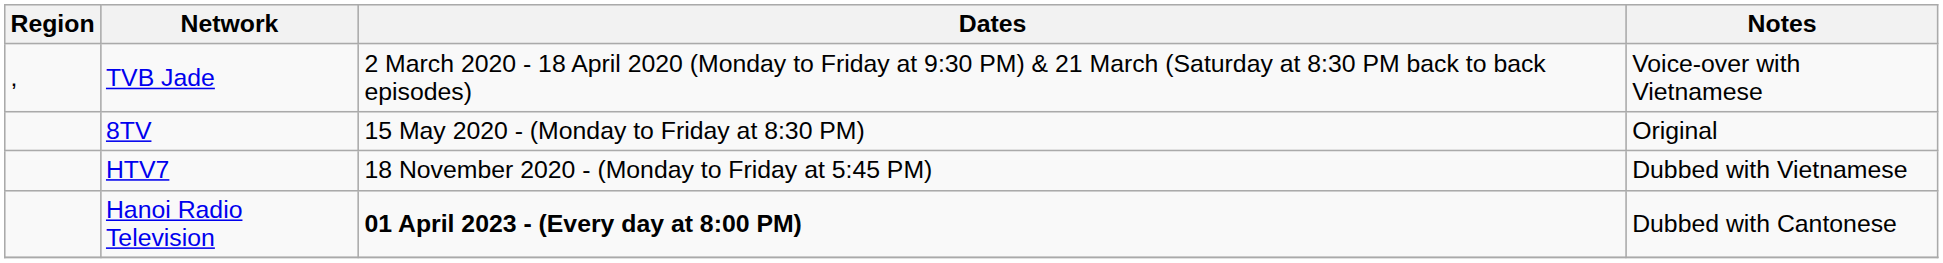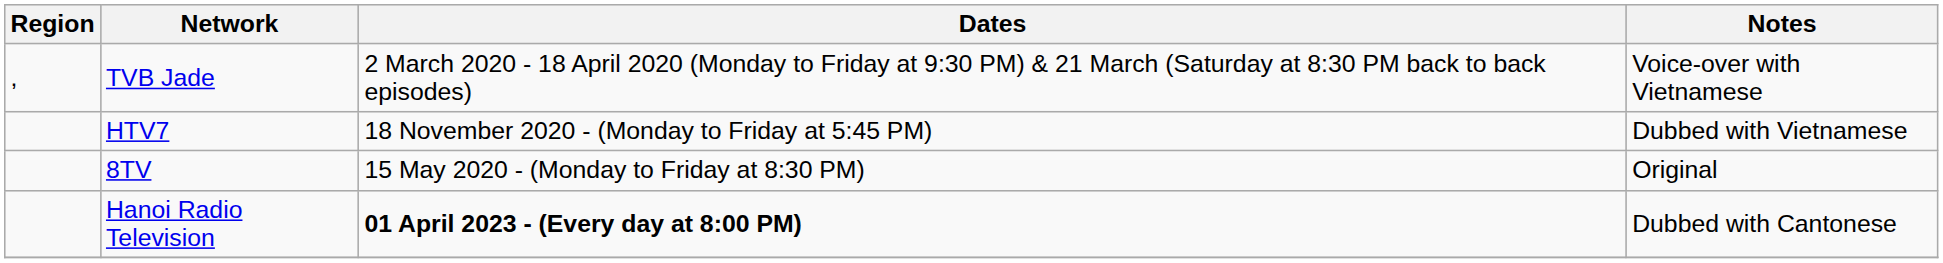rows swapped: 8TV <-> HTV7
